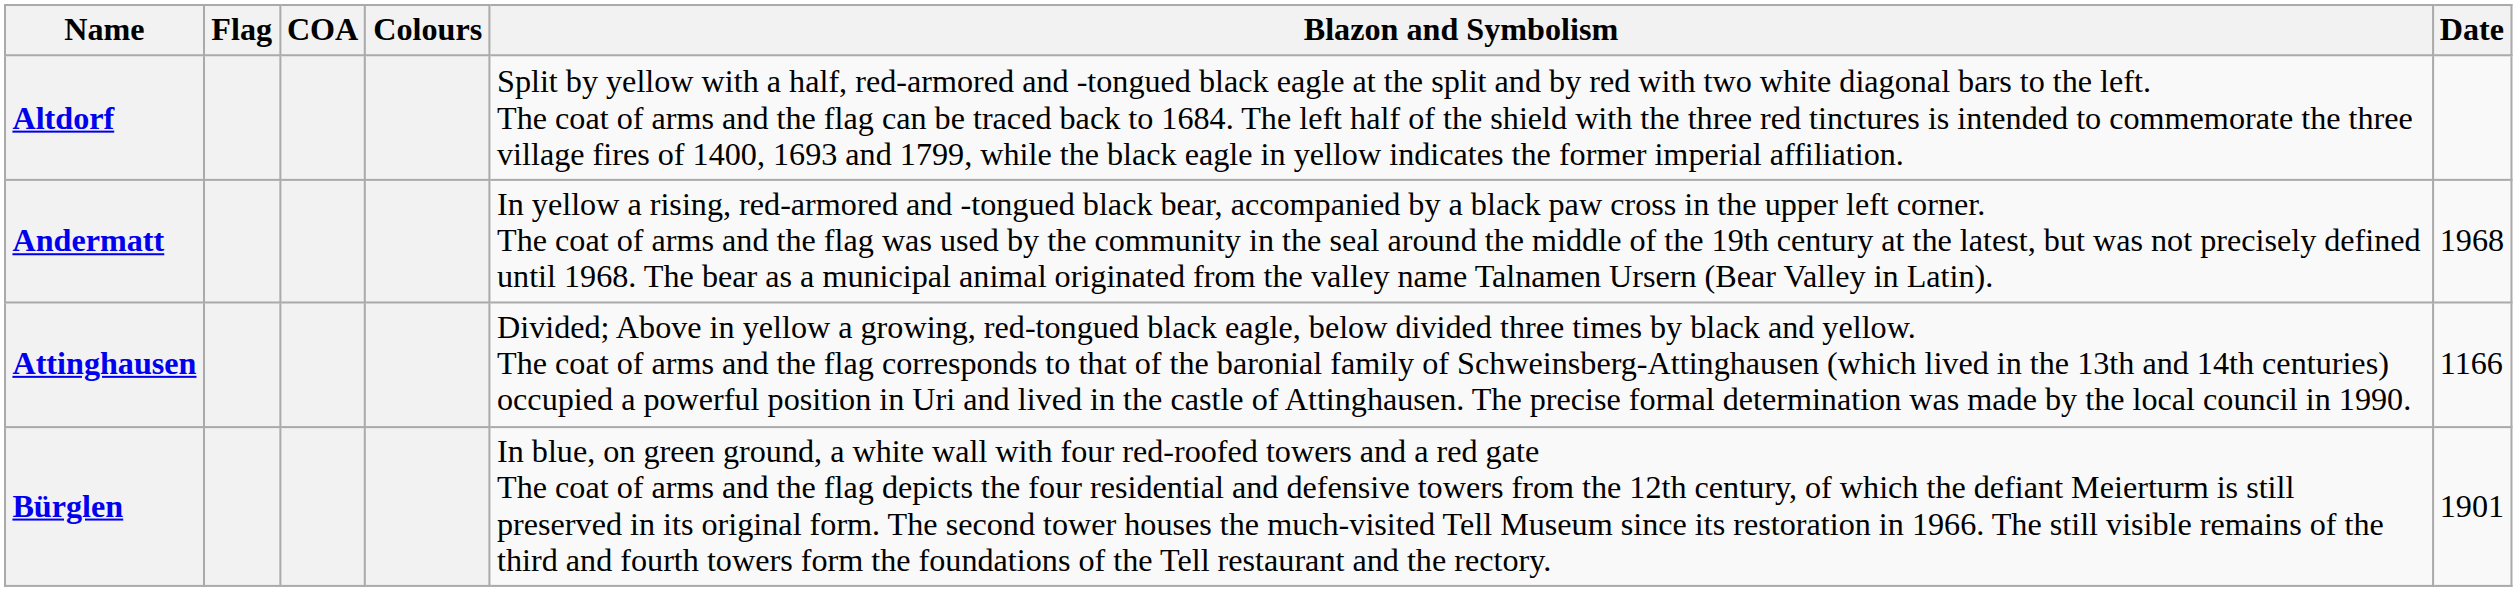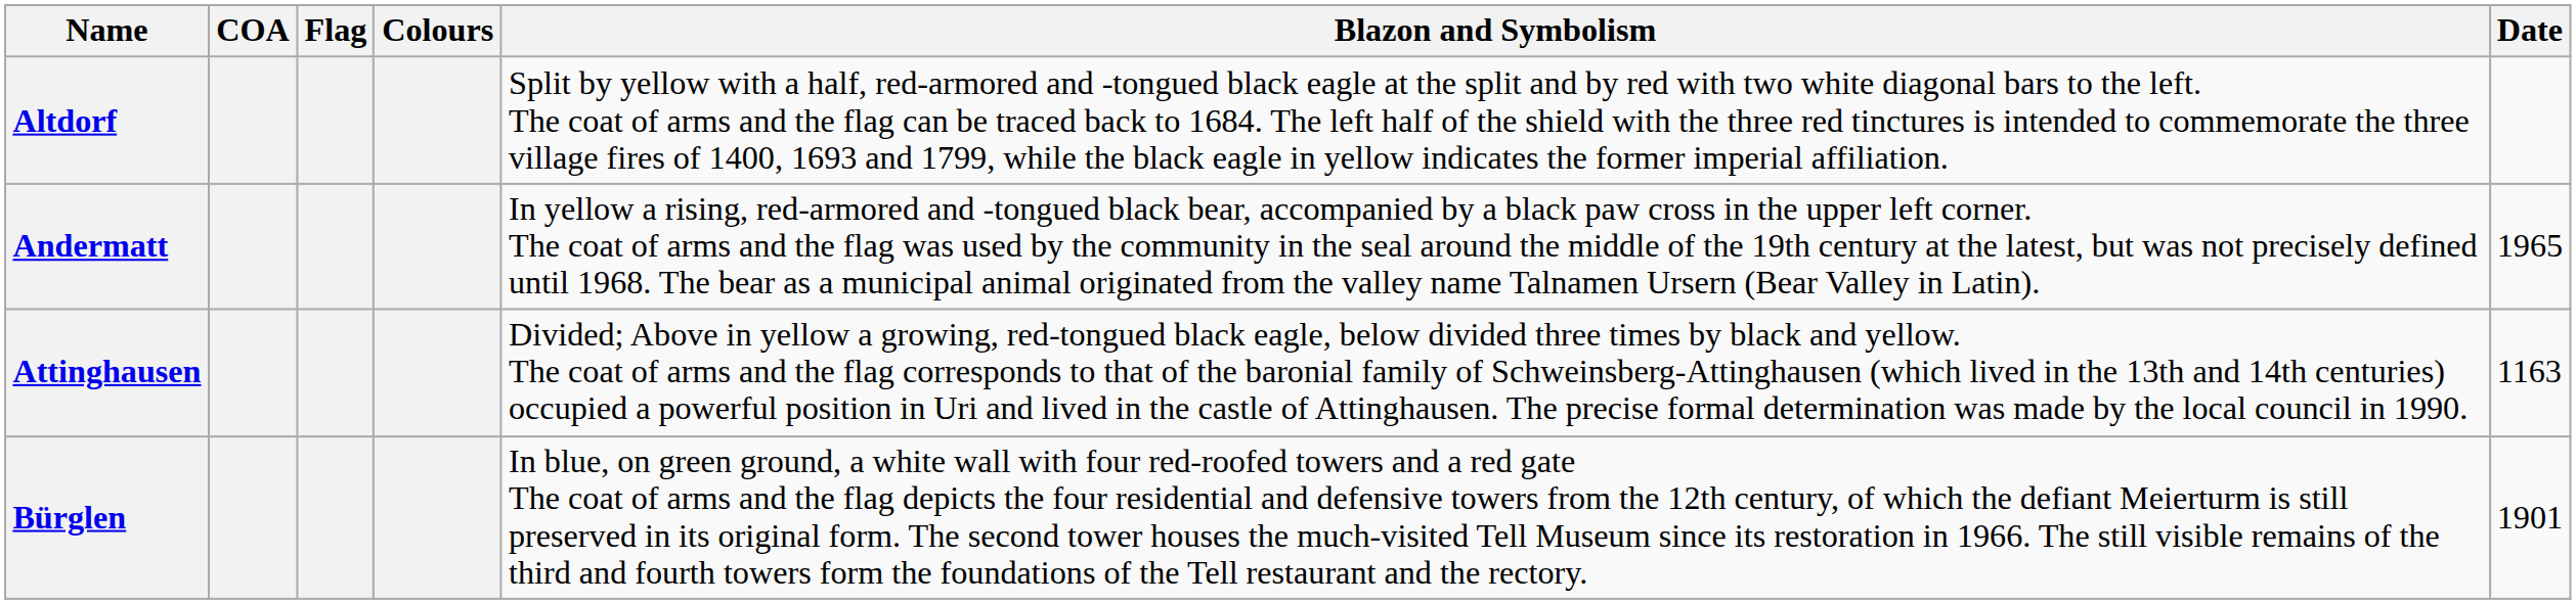columns swapped: COA <-> Flag
Andermatt | Date: 1968 -> 1965
Attinghausen | Date: 1166 -> 1163
